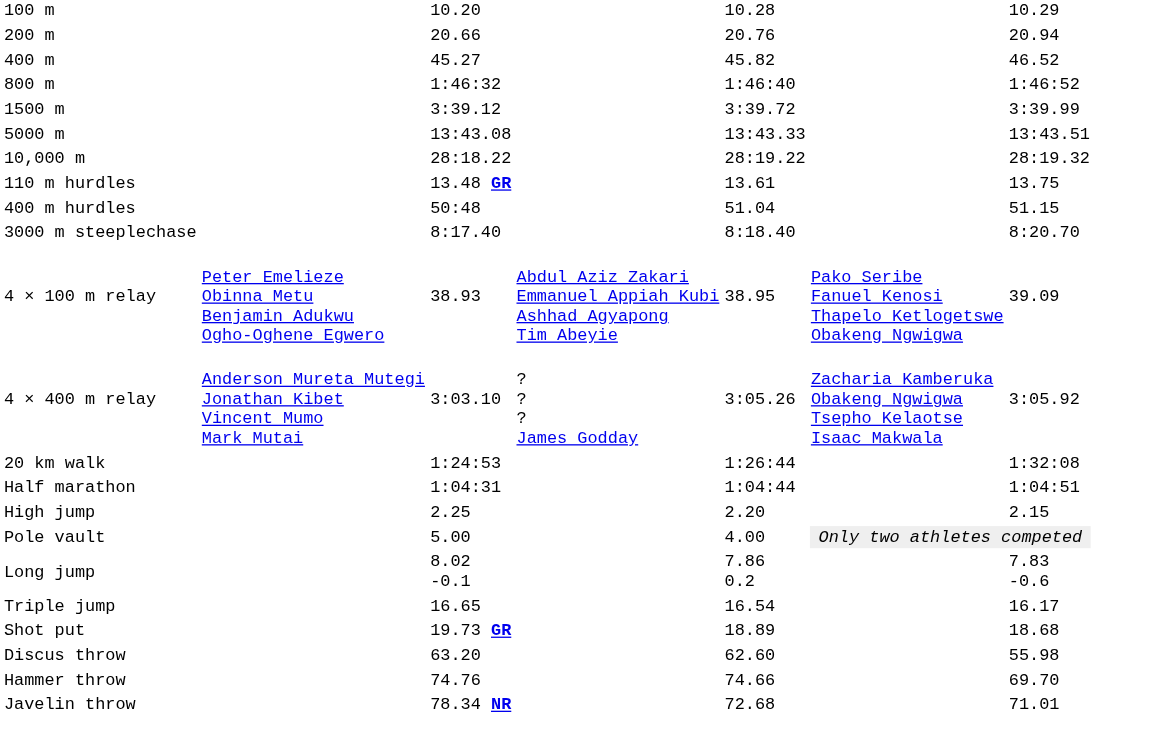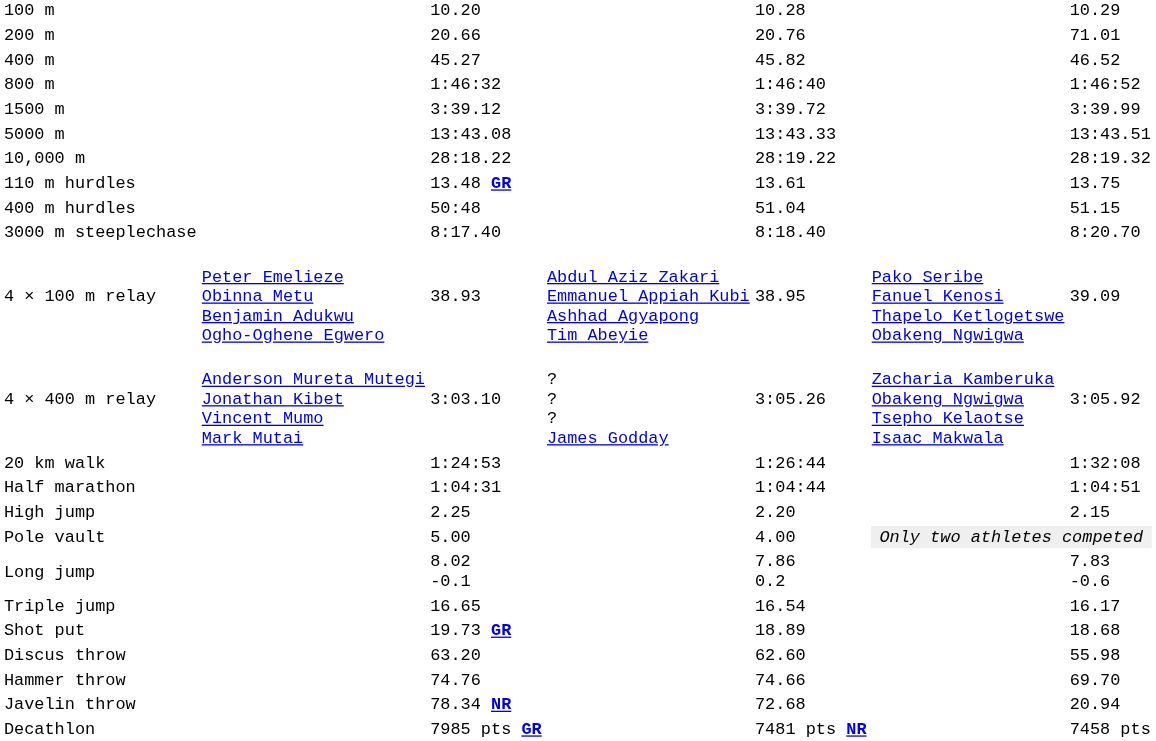200 m | column 7: 20.94 -> 71.01
Javelin throw | column 7: 71.01 -> 20.94
+ row: Decathlon | 7985 pts GR | 7481 pts NR | 7458 pts
